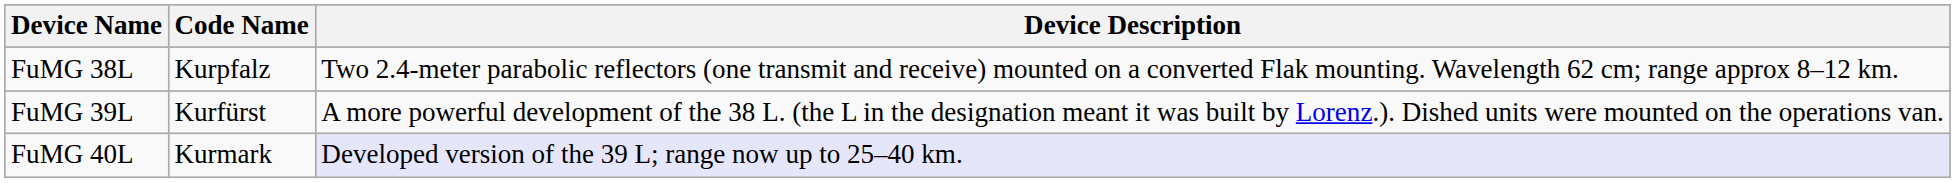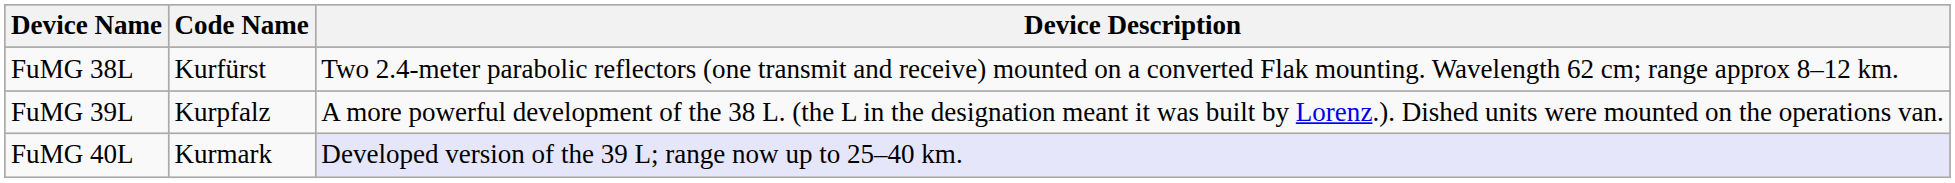FuMG 38L | Code Name: Kurpfalz -> Kurfürst
FuMG 39L | Code Name: Kurfürst -> Kurpfalz
